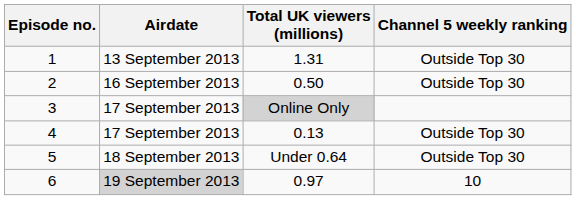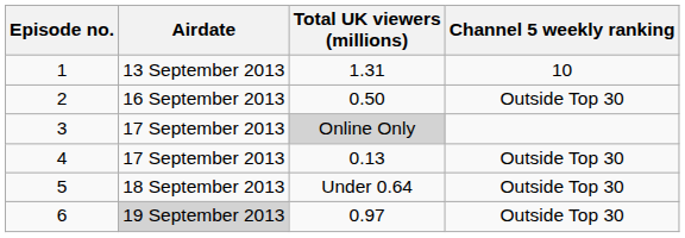1 | Channel 5 weekly ranking: Outside Top 30 -> 10
6 | Channel 5 weekly ranking: 10 -> Outside Top 30
